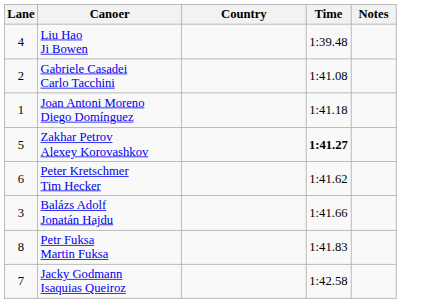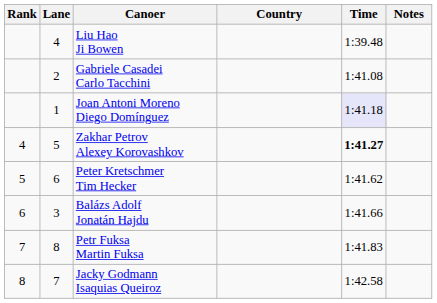+ column: Rank | 4 | 5 | 6 | 7 | 8
Joan Antoni Moreno Diego Domínguez | Time: no background -> lavender background
